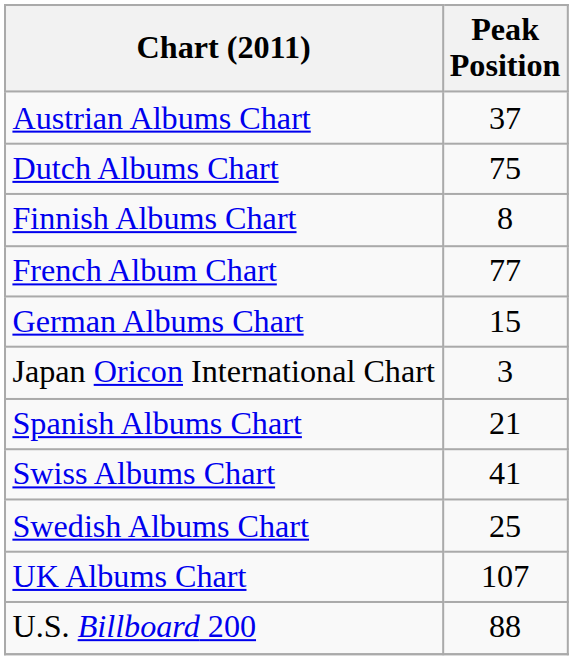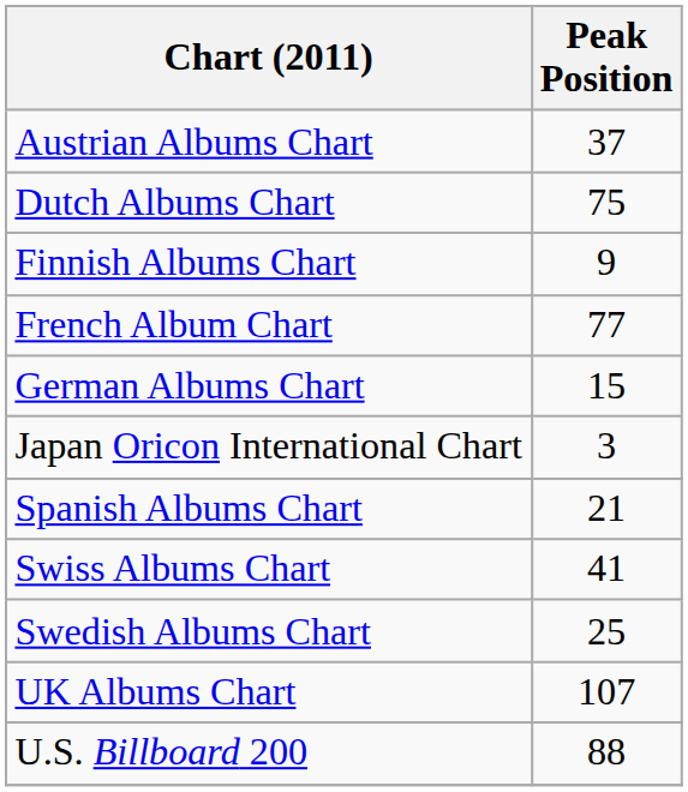Finnish Albums Chart | Peak Position: 8 -> 9
